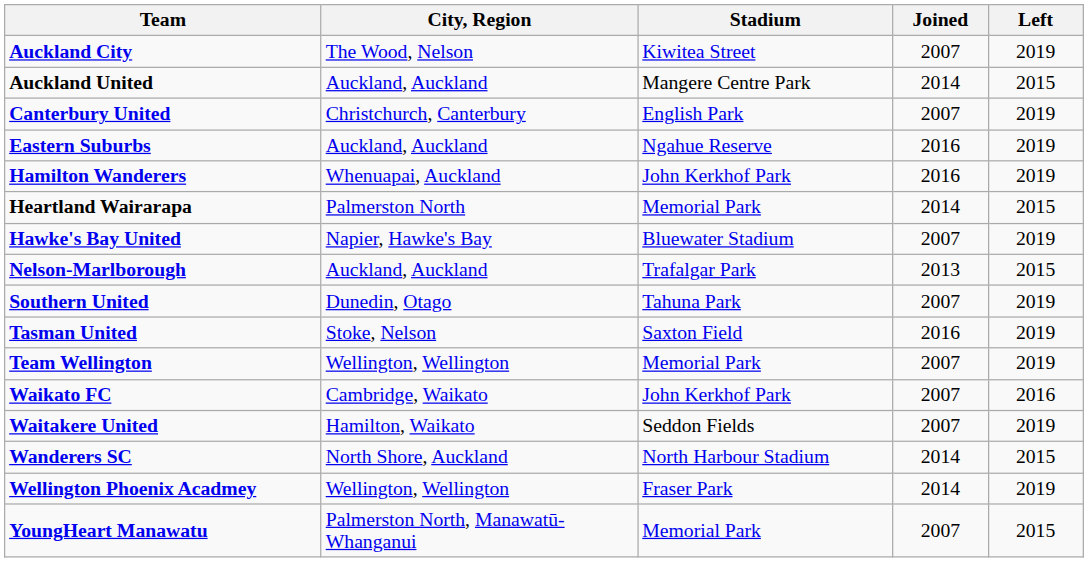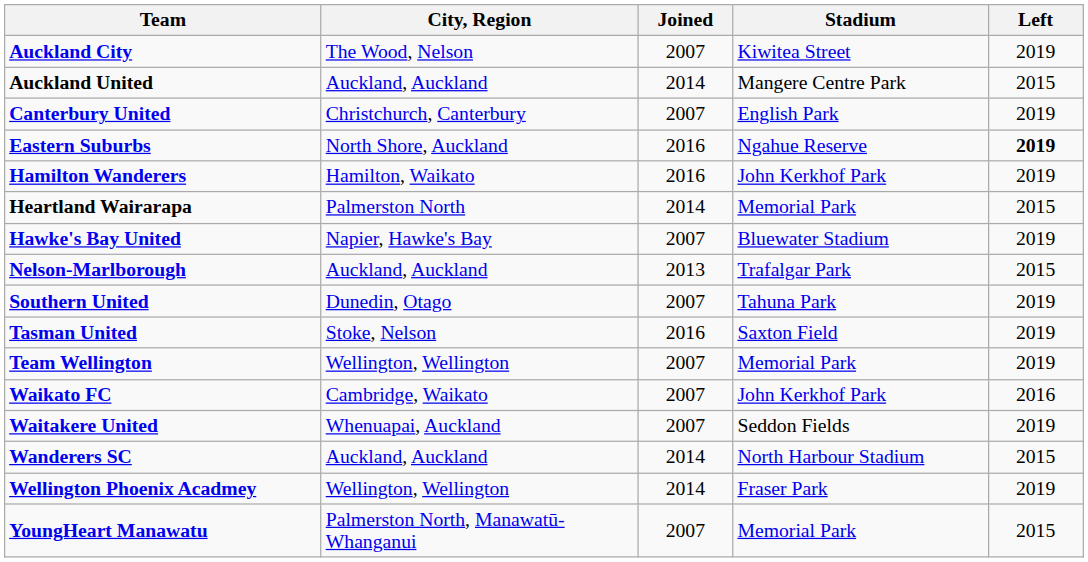columns swapped: Stadium <-> Joined
Eastern Suburbs | City, Region: Auckland, Auckland -> North Shore, Auckland
Eastern Suburbs | Left: normal -> bold
Hamilton Wanderers | City, Region: Whenuapai, Auckland -> Hamilton, Waikato
Waitakere United | City, Region: Hamilton, Waikato -> Whenuapai, Auckland
Wanderers SC | City, Region: North Shore, Auckland -> Auckland, Auckland
